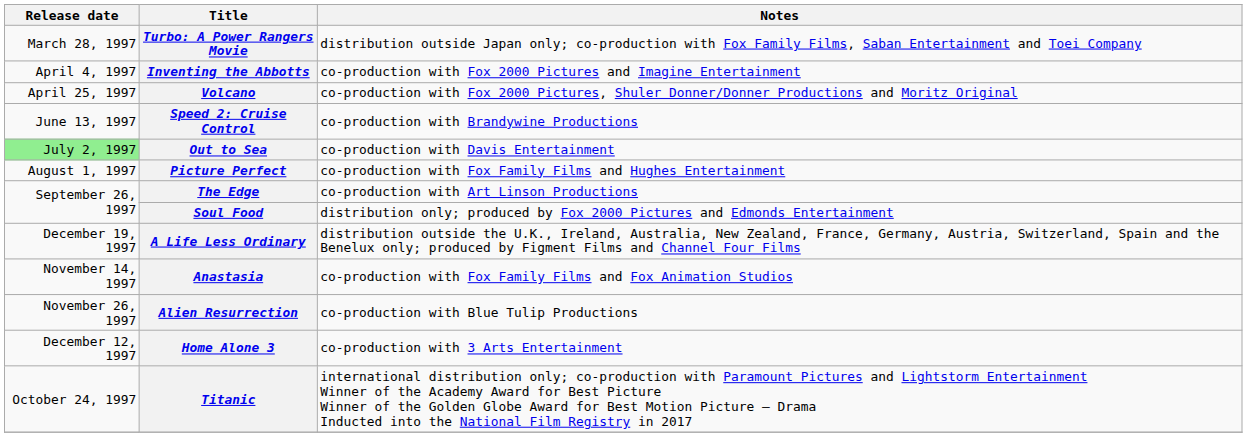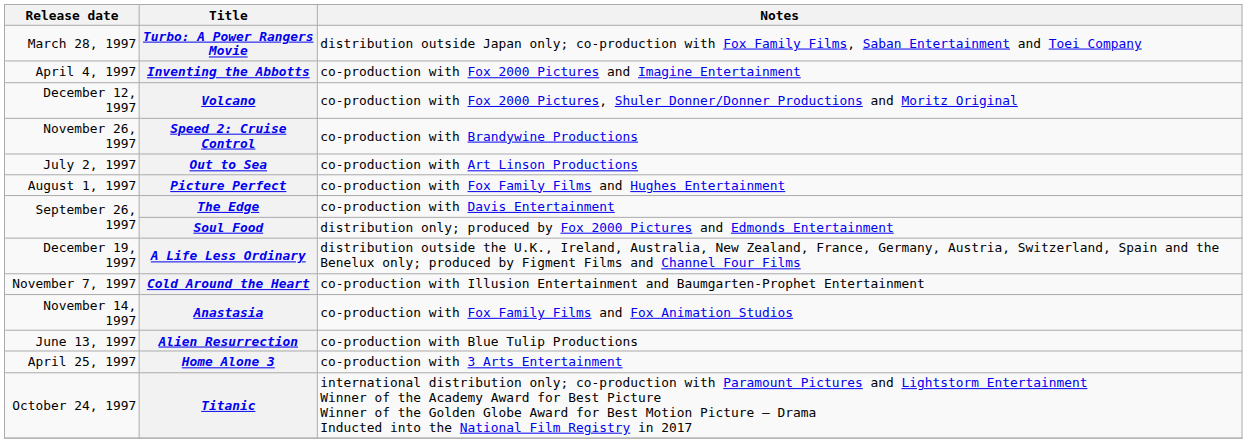Volcano | Release date: April 25, 1997 -> December 12, 1997
Speed 2: Cruise Control | Release date: June 13, 1997 -> November 26, 1997
Out to Sea | Release date: lightgreen background -> no background
Out to Sea | Notes: co-production with Davis Entertainment -> co-production with Art Linson Productions
The Edge | Notes: co-production with Art Linson Productions -> co-production with Davis Entertainment
+ row: November 7, 1997 | Cold Around the Heart | co-production with Illusion Entertainment and Baumgarten-Prophet Entertainment
Alien Resurrection | Release date: November 26, 1997 -> June 13, 1997
Home Alone 3 | Release date: December 12, 1997 -> April 25, 1997
